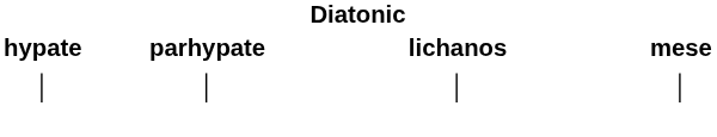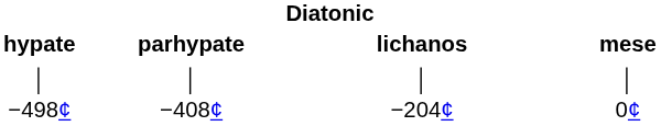+ row: −498¢ | −408¢ | −204¢ | 0¢
